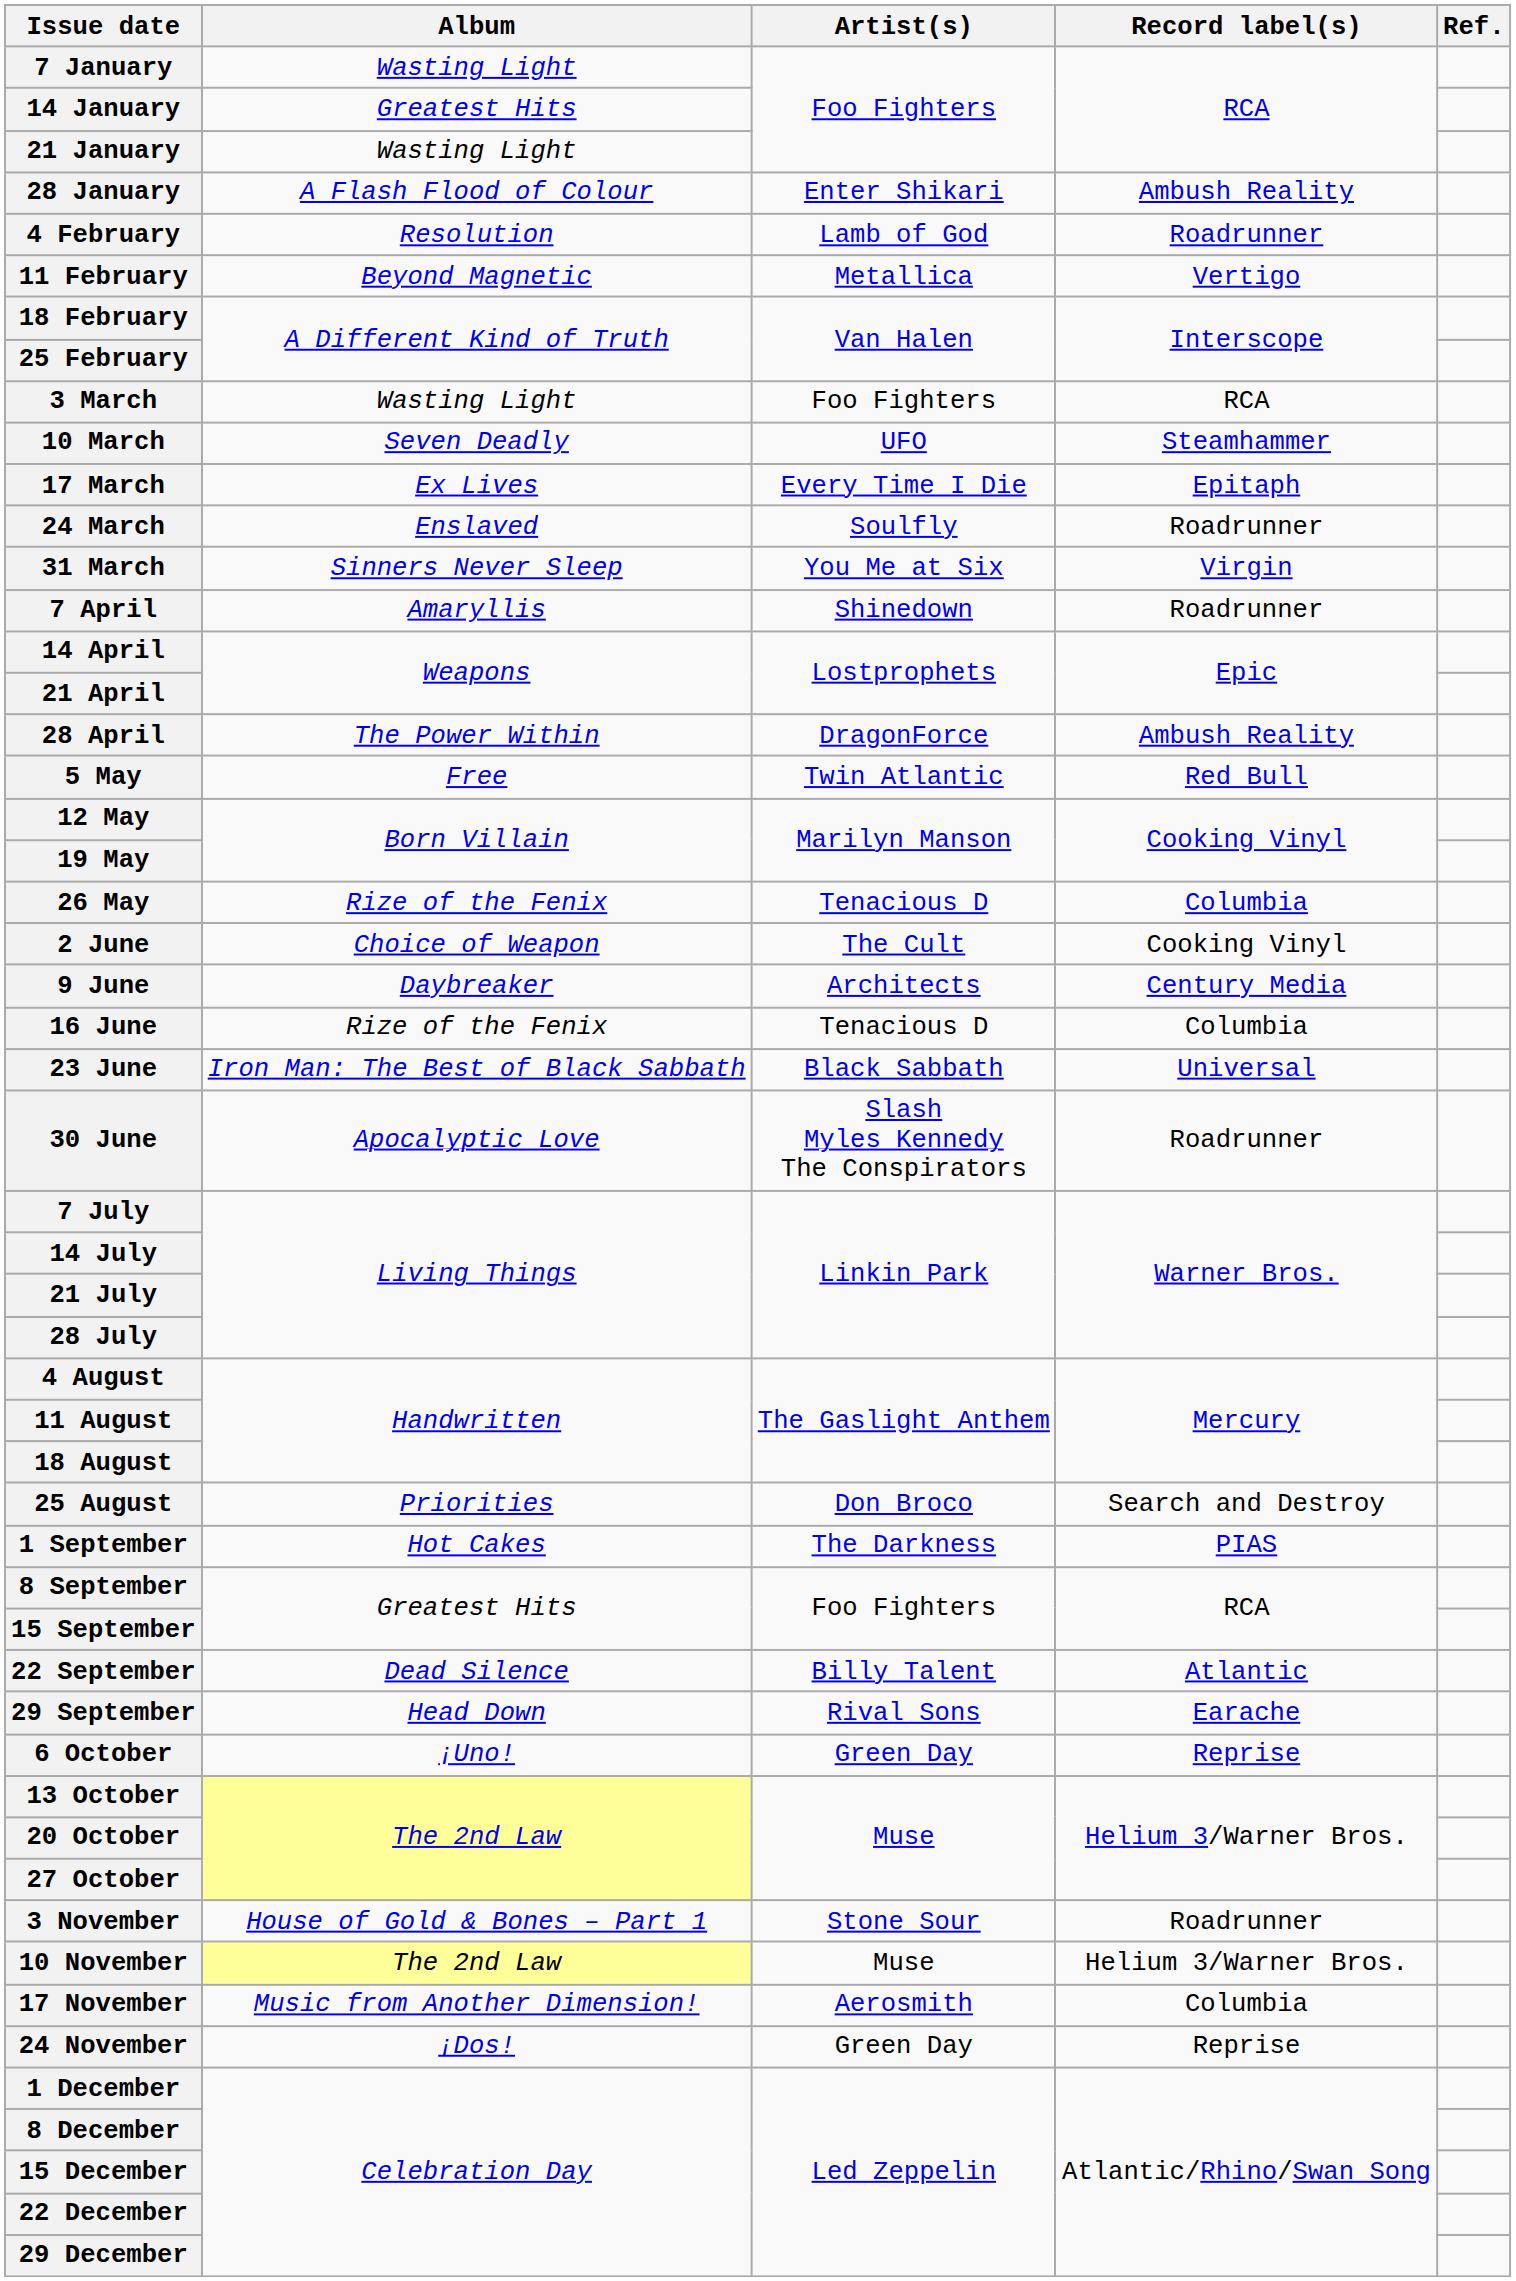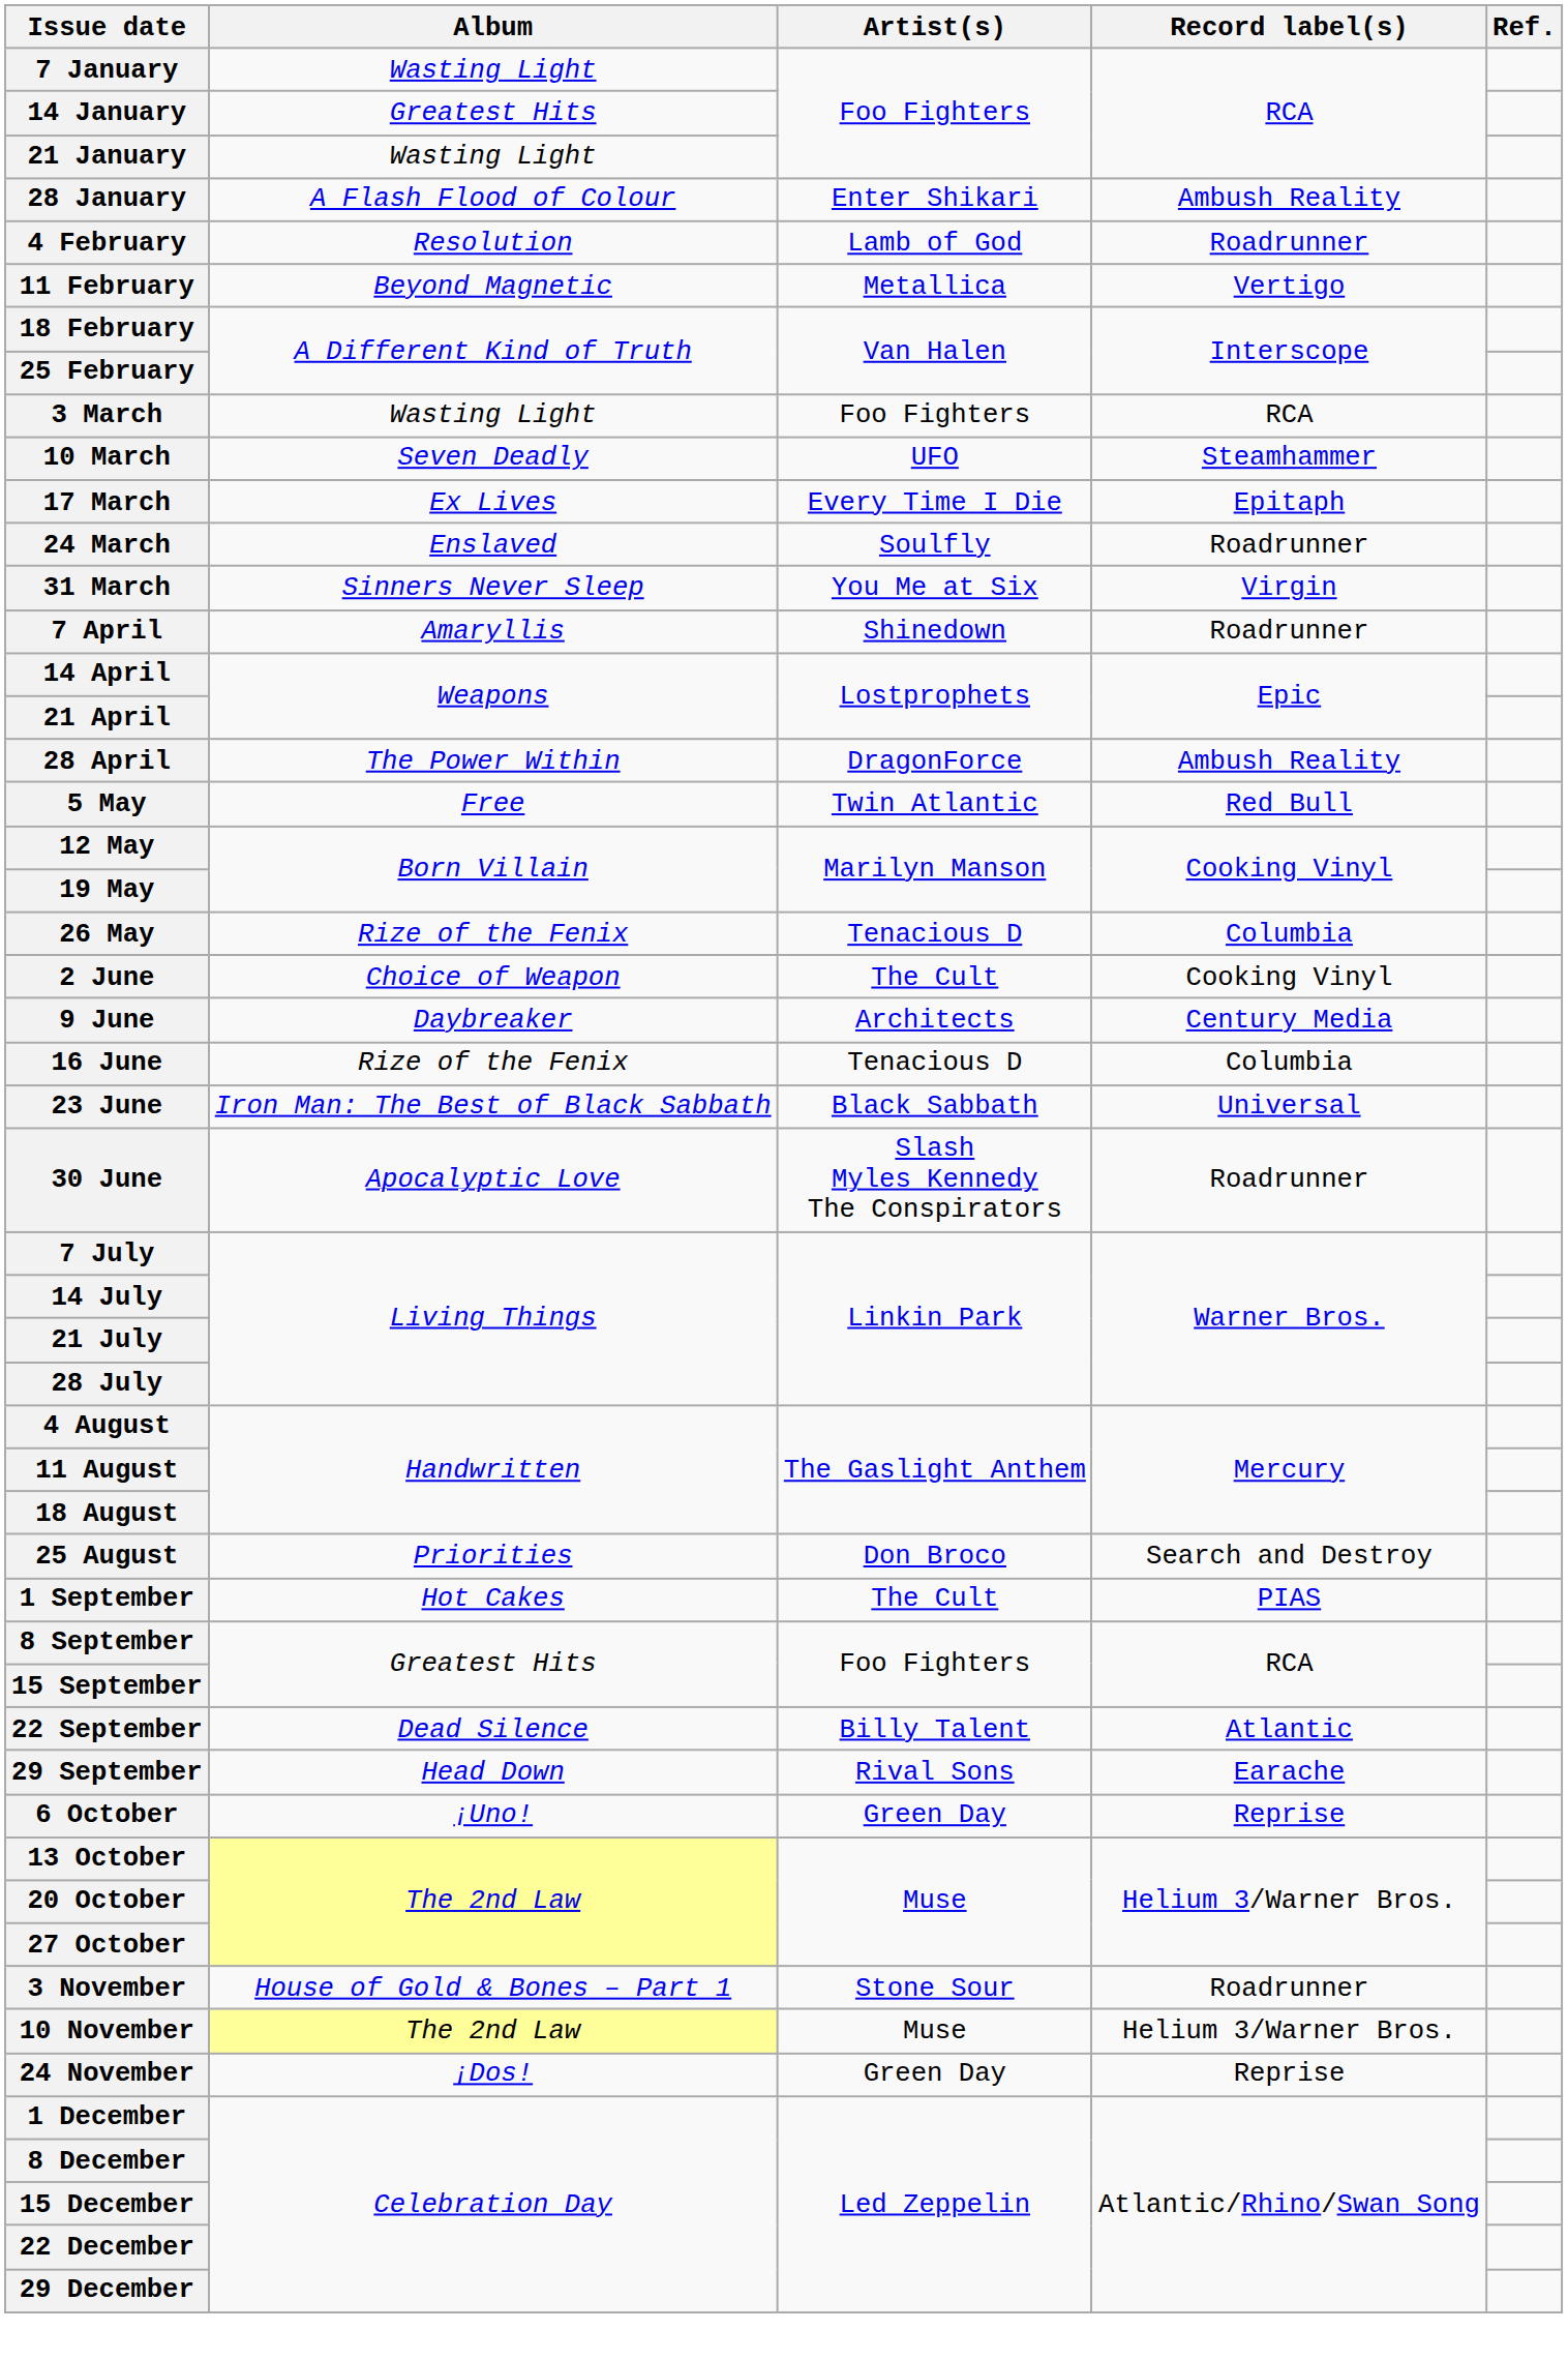1 September | Artist(s): The Darkness -> The Cult
- row: 17 November | Music from Another Dimension! | Aerosmith | Columbia
